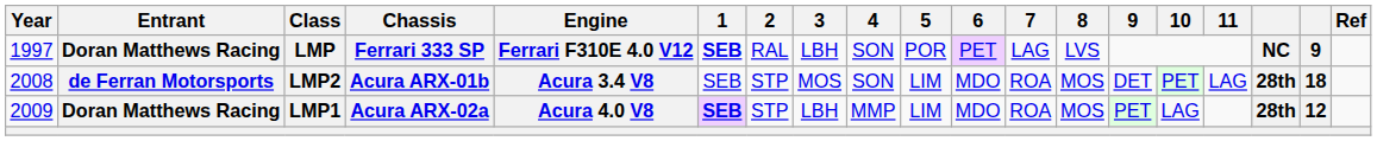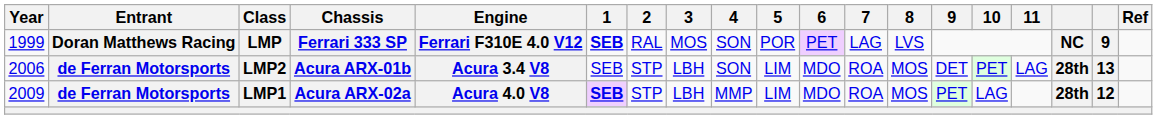LMP | Year: 1997 -> 1999
LMP | 3: LBH -> MOS
LMP2 | Year: 2008 -> 2006
LMP2 | 3: MOS -> LBH
LMP2 | column 18: 18 -> 13
LMP1 | Entrant: Doran Matthews Racing -> de Ferran Motorsports
